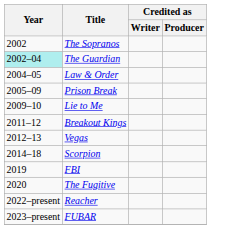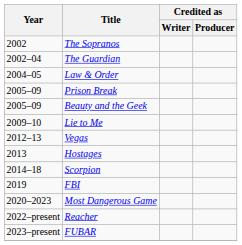The Guardian | Year: paleturquoise background -> no background
+ row: 2005–09 | Beauty and the Geek
- row: 2011–12 | Breakout Kings
+ row: 2013 | Hostages
+ row: 2020–2023 | Most Dangerous Game
- row: 2020 | The Fugitive
